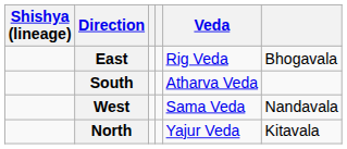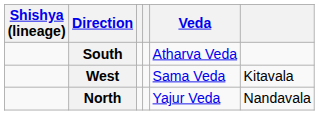- row: East | Rig Veda | Bhogavala
West | column 6: Nandavala -> Kitavala
North | column 6: Kitavala -> Nandavala
